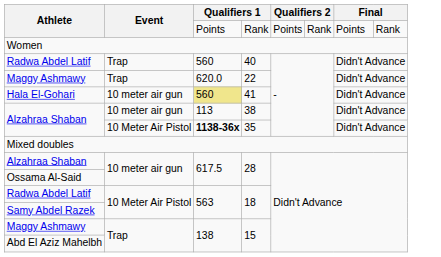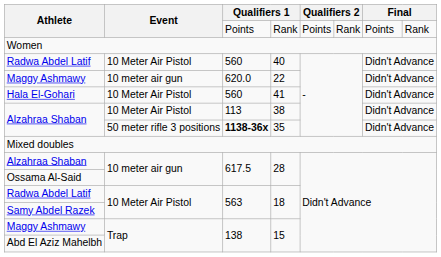40 | Event: Trap -> 10 Meter Air Pistol
22 | Event: Trap -> 10 meter air gun
41 | Event: 10 meter air gun -> 10 Meter Air Pistol
41 | column 3: khaki background -> no background
38 | Event: 10 meter air gun -> 10 Meter Air Pistol
35 | Event: 10 Meter Air Pistol -> 50 meter rifle 3 positions
